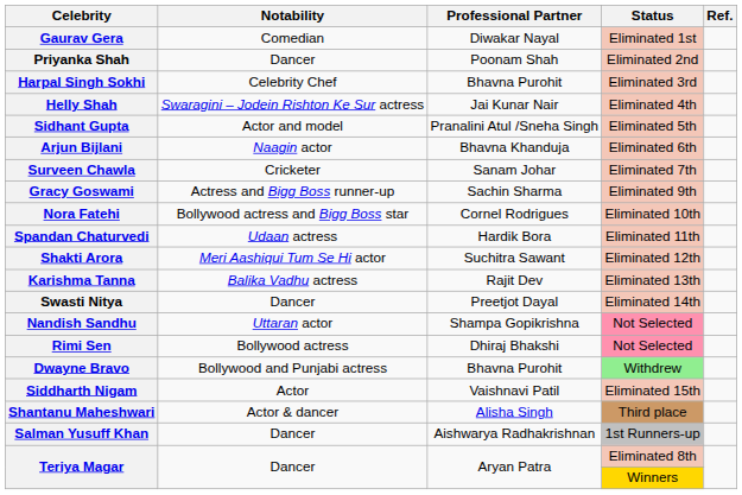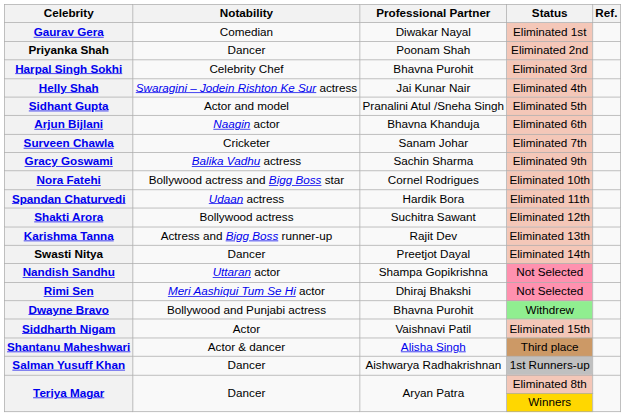Gracy Goswami | Notability: Actress and Bigg Boss runner-up -> Balika Vadhu actress
Shakti Arora | Notability: Meri Aashiqui Tum Se Hi actor -> Bollywood actress
Karishma Tanna | Notability: Balika Vadhu actress -> Actress and Bigg Boss runner-up
Rimi Sen | Notability: Bollywood actress -> Meri Aashiqui Tum Se Hi actor
